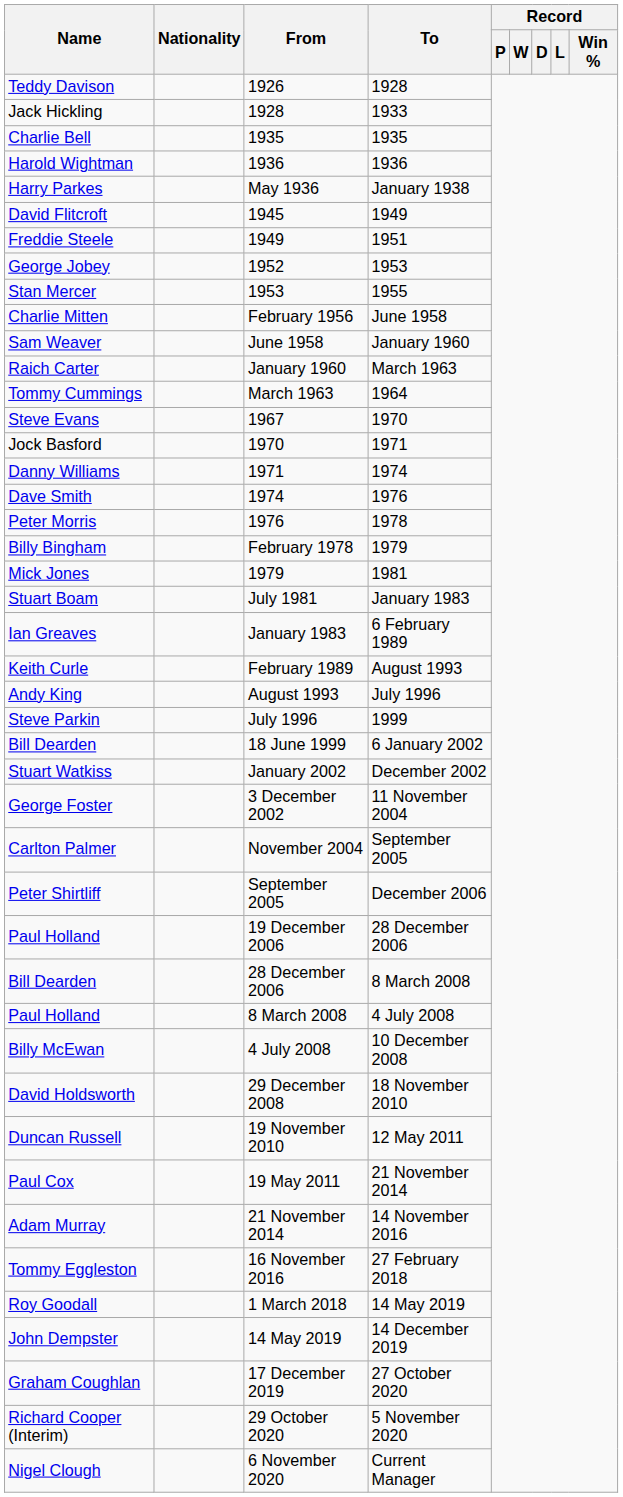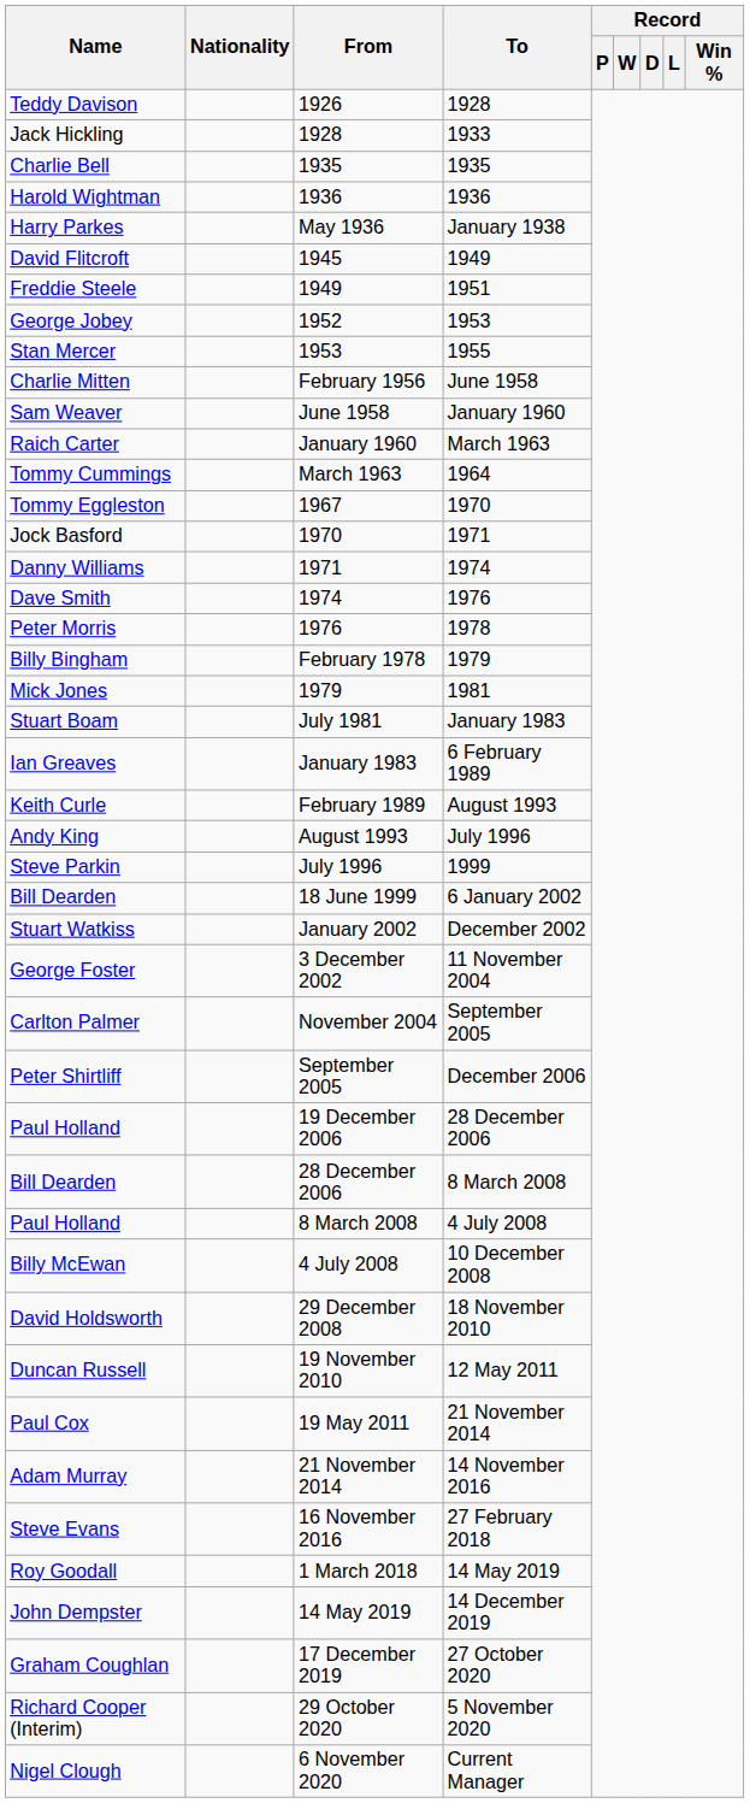1967 | Name: Steve Evans -> Tommy Eggleston
16 November 2016 | Name: Tommy Eggleston -> Steve Evans
